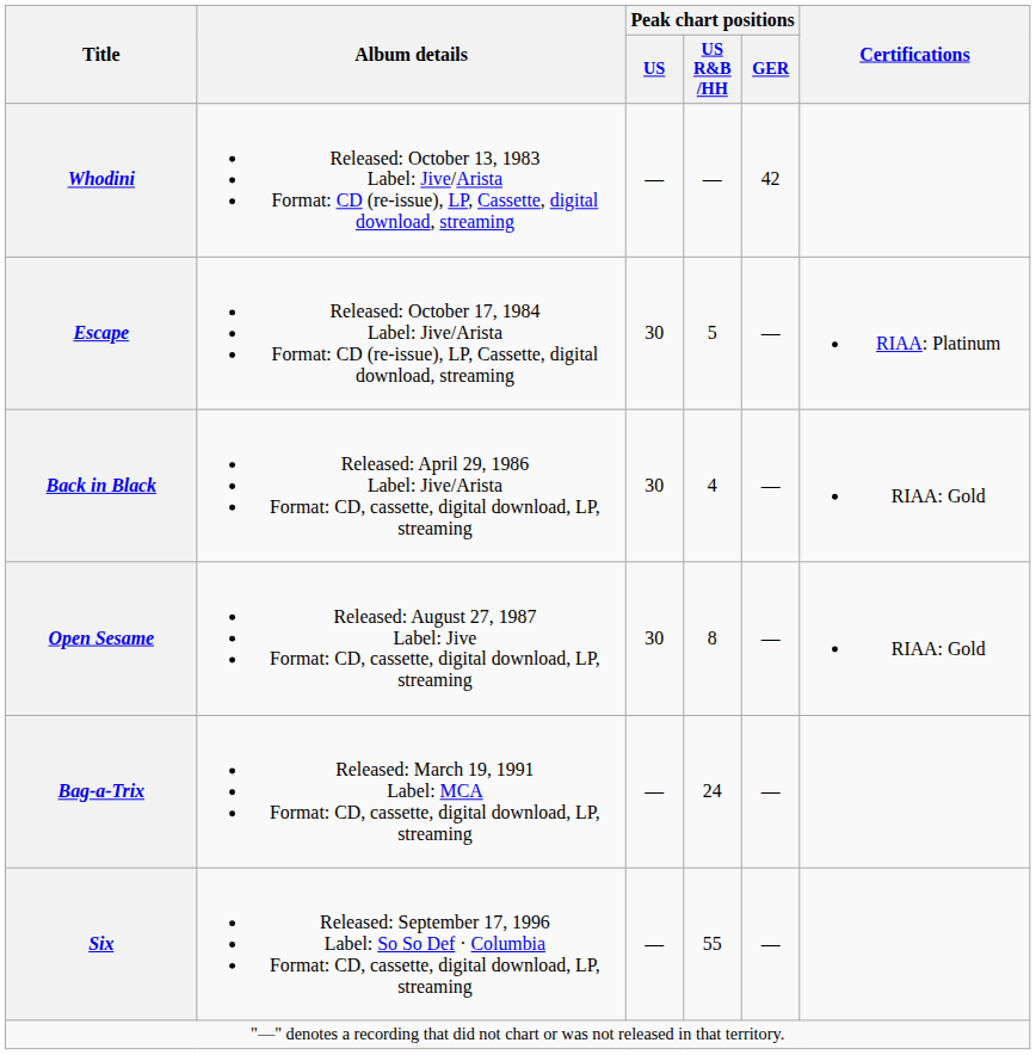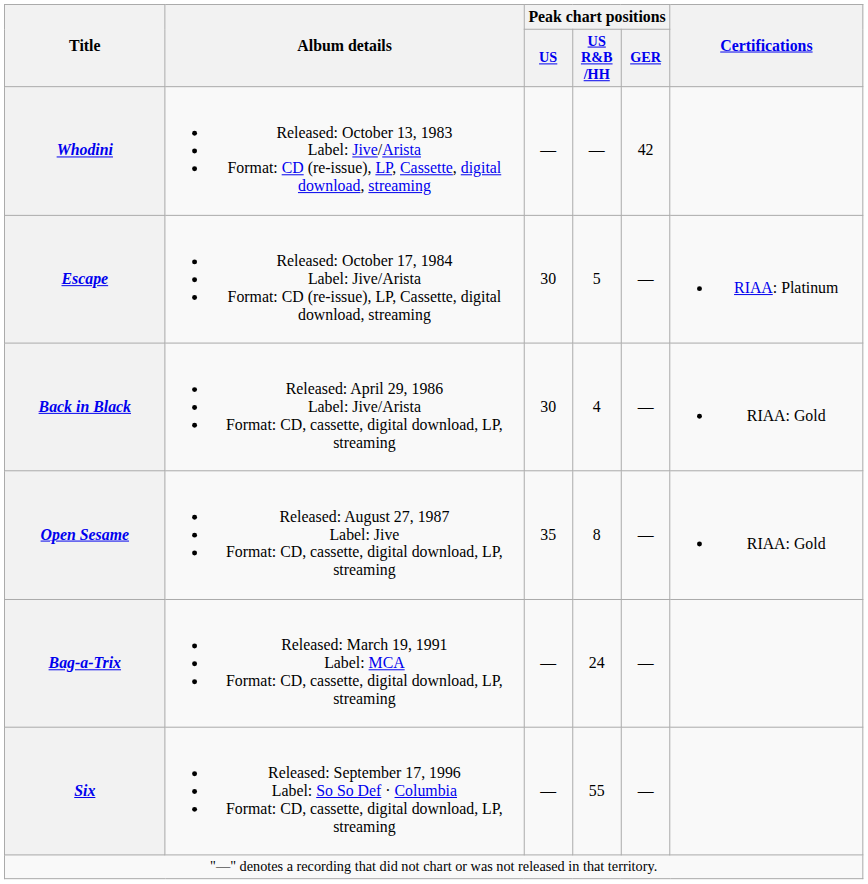Open Sesame | Peak chart positions / US: 30 -> 35
